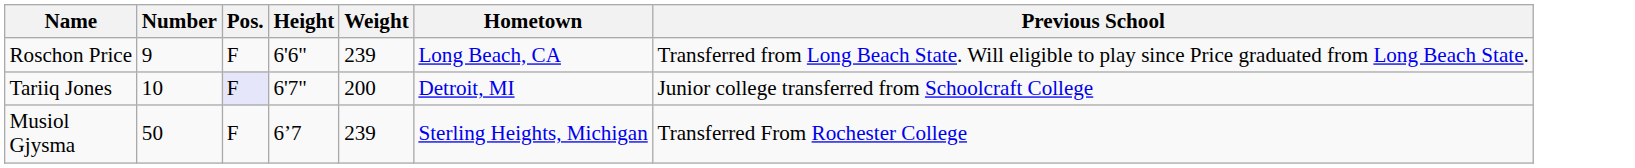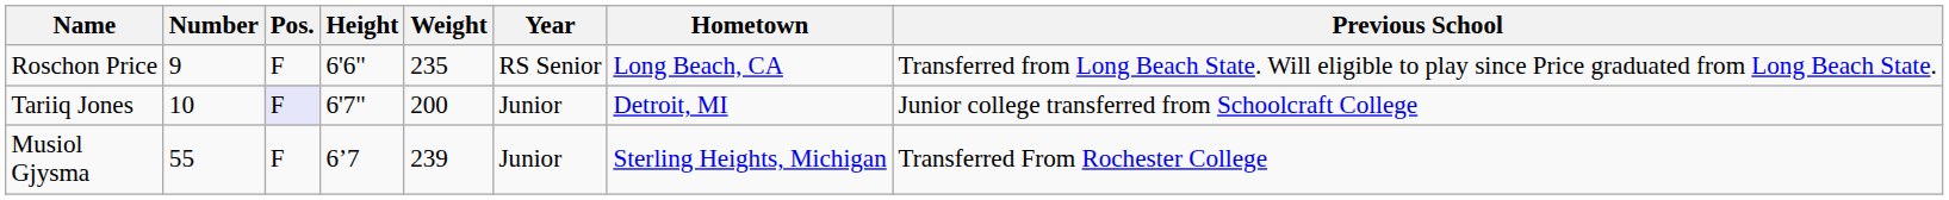+ column: Year | RS Senior | Junior | Junior
Roschon Price | Weight: 239 -> 235
Musiol Gjysma | Number: 50 -> 55
